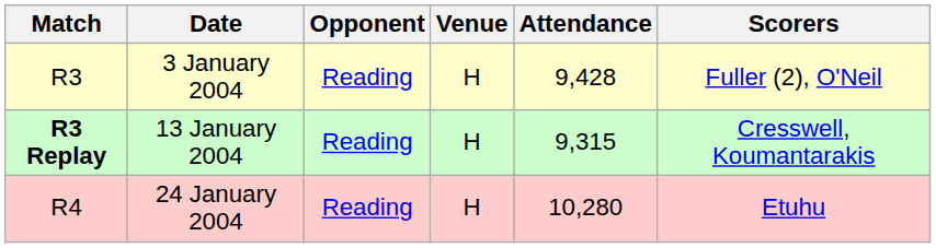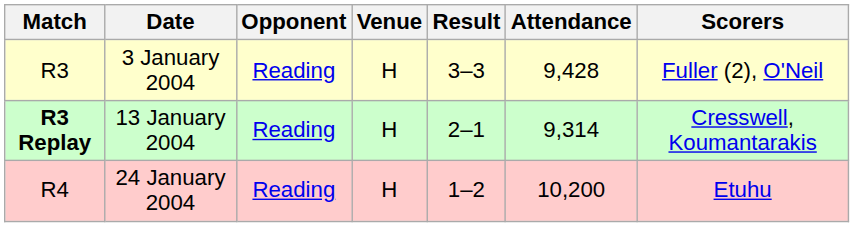+ column: Result | 3–3 | 2–1 | 1–2
13 January 2004 | Attendance: 9,315 -> 9,314
24 January 2004 | Attendance: 10,280 -> 10,200
